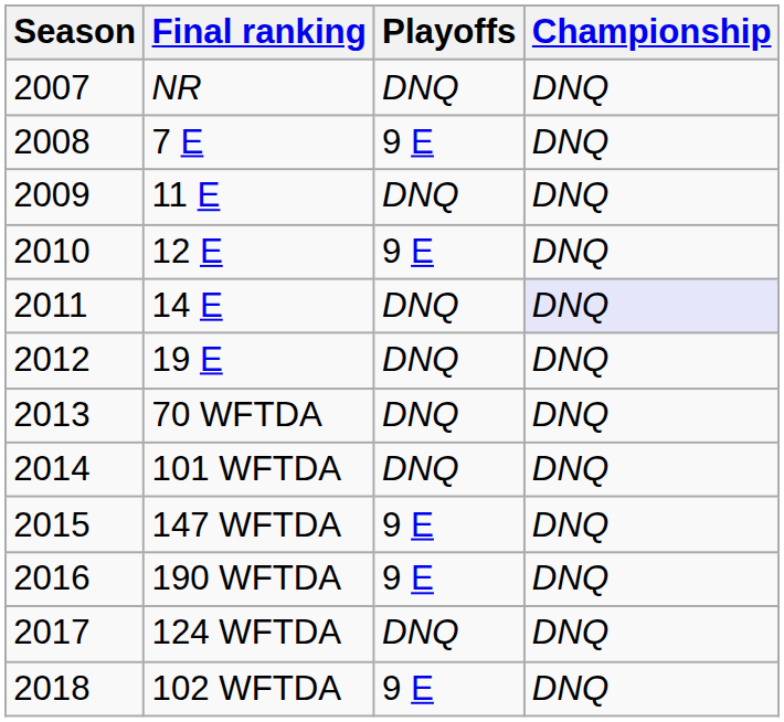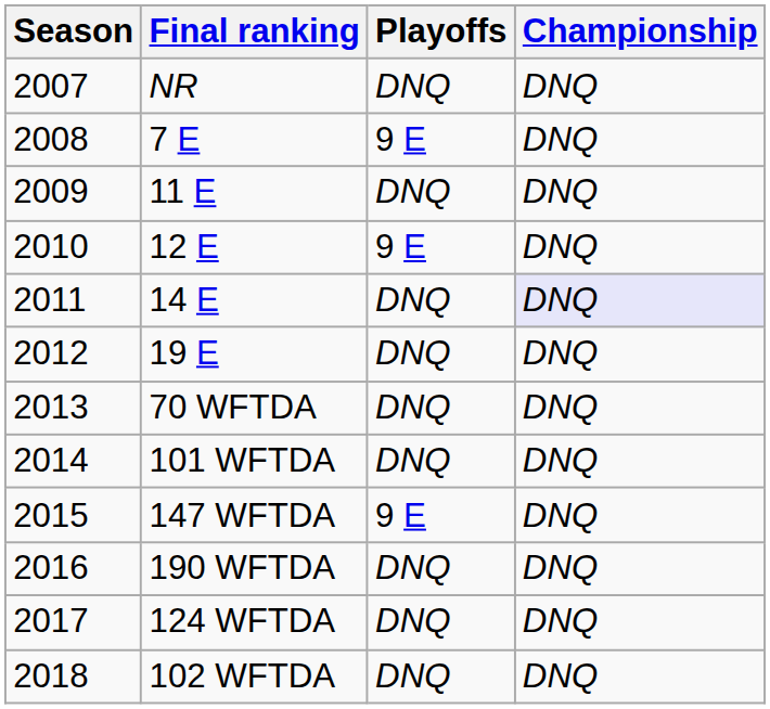190 WFTDA | Playoffs: 9 E -> DNQ
102 WFTDA | Playoffs: 9 E -> DNQ
